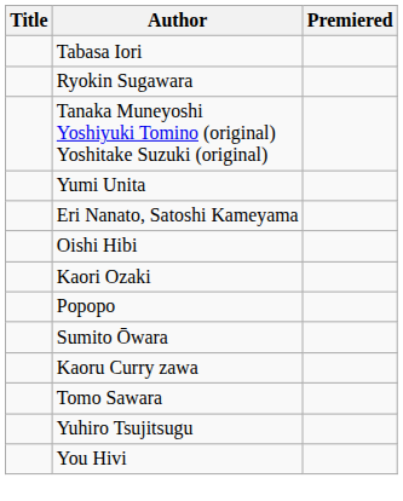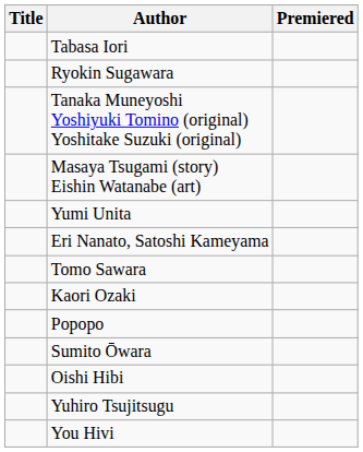+ row: Masaya Tsugami (story) Eishin Watanabe (art)
rows swapped: Tomo Sawara <-> Oishi Hibi
- row: Kaoru Curry zawa
